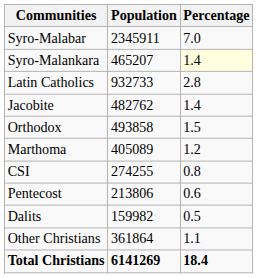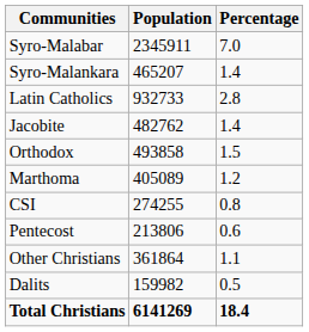Syro-Malankara | Percentage: lightyellow background -> no background
rows swapped: Dalits <-> Other Christians
